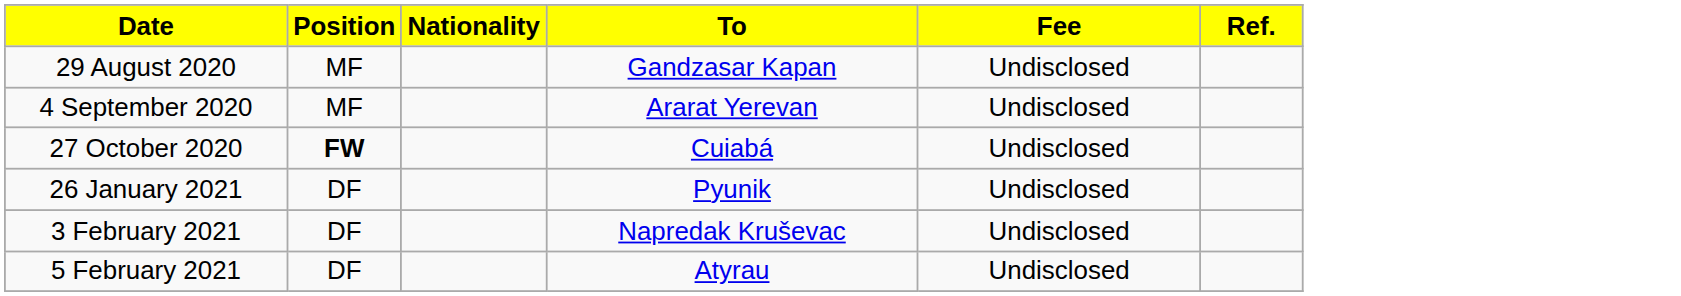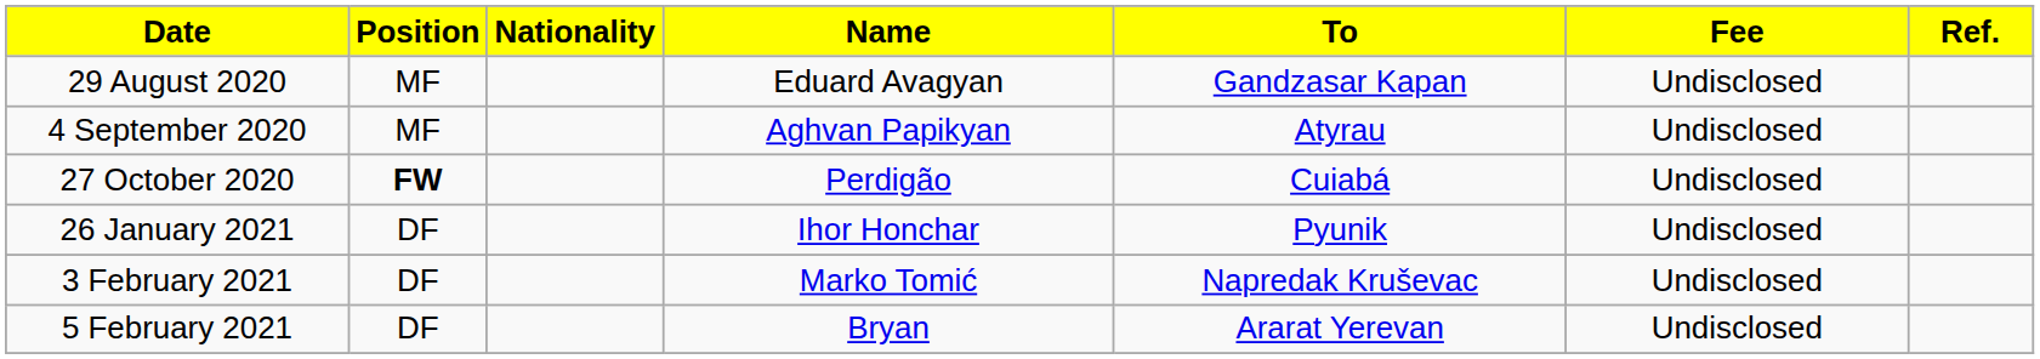+ column: Name | Eduard Avagyan | Aghvan Papikyan | Perdigão | Ihor Honchar | Marko Tomić | Bryan
4 September 2020 | To: Ararat Yerevan -> Atyrau
5 February 2021 | To: Atyrau -> Ararat Yerevan
